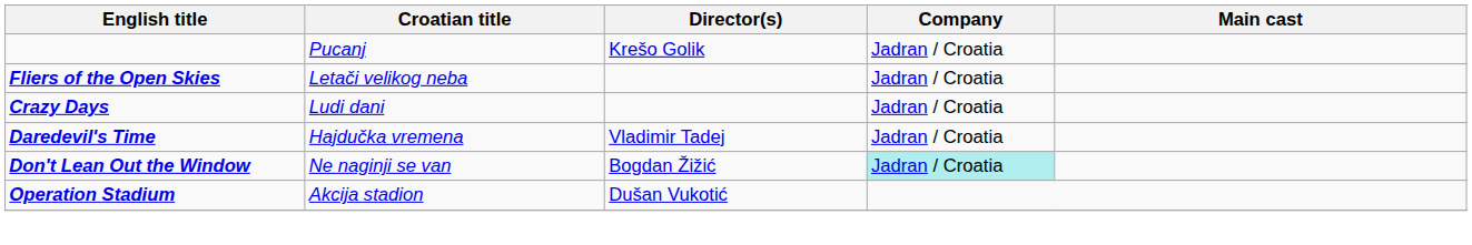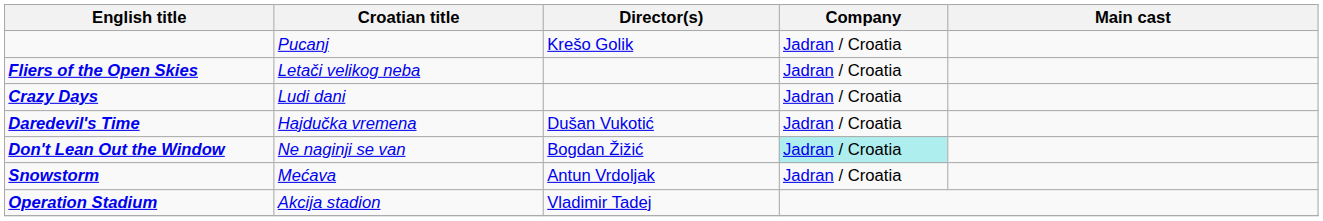Daredevil's Time | Director(s): Vladimir Tadej -> Dušan Vukotić
+ row: Snowstorm | Mećava | Antun Vrdoljak | Jadran / Croatia
Operation Stadium | Director(s): Dušan Vukotić -> Vladimir Tadej
